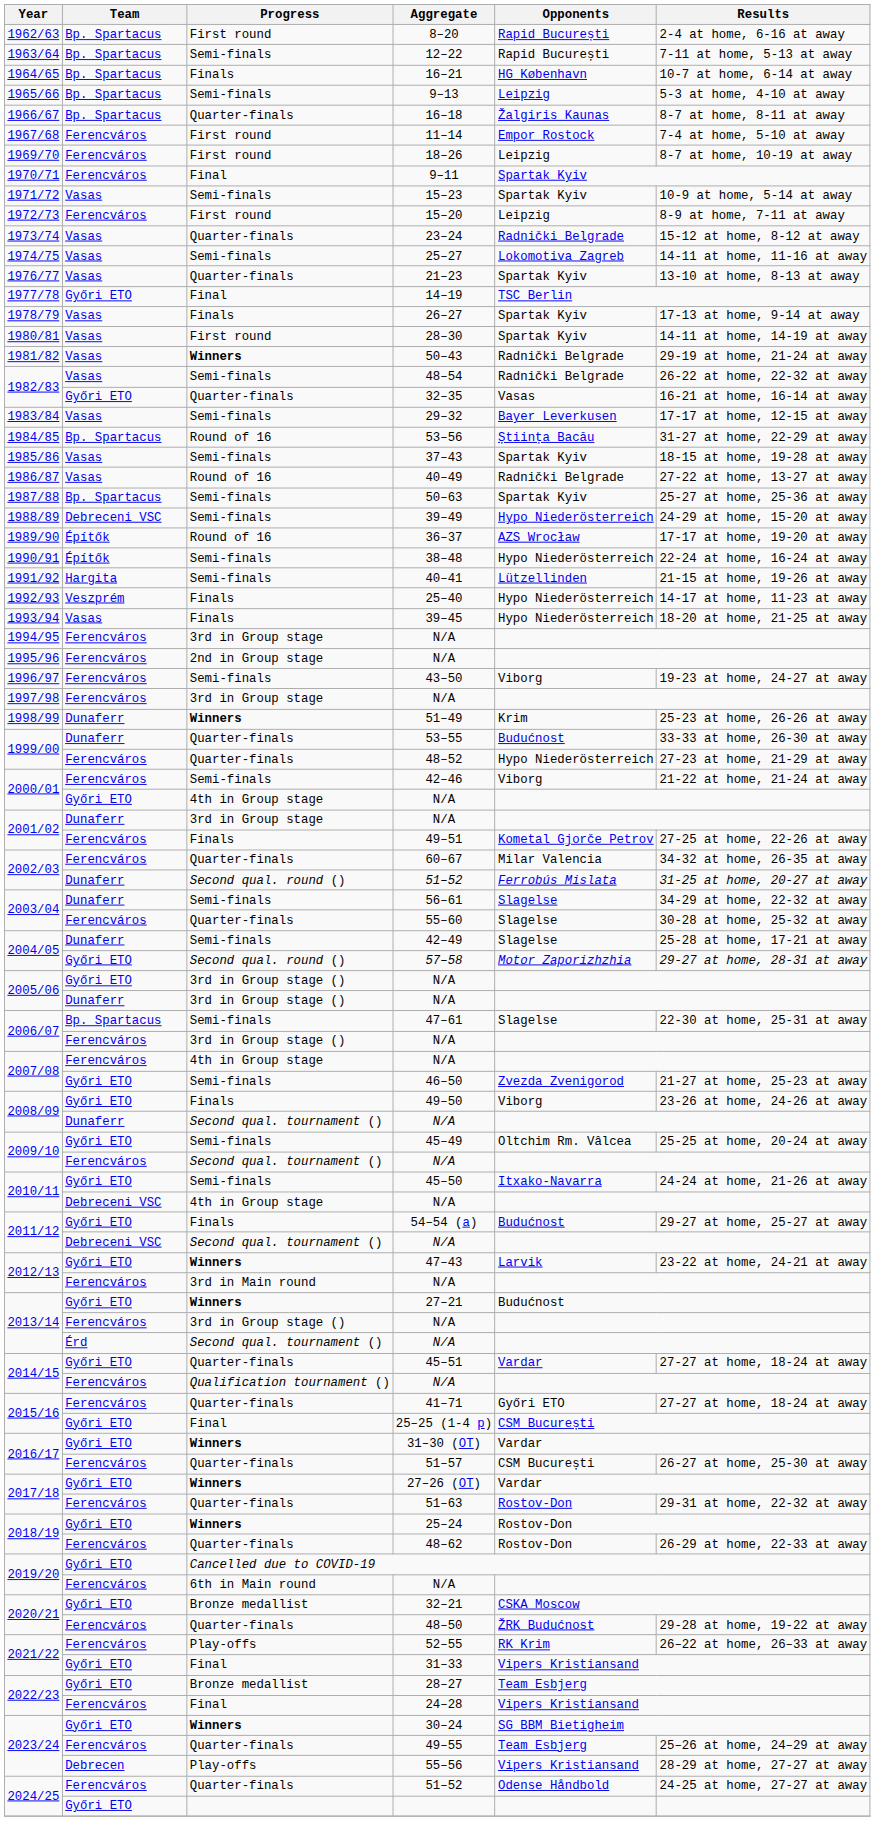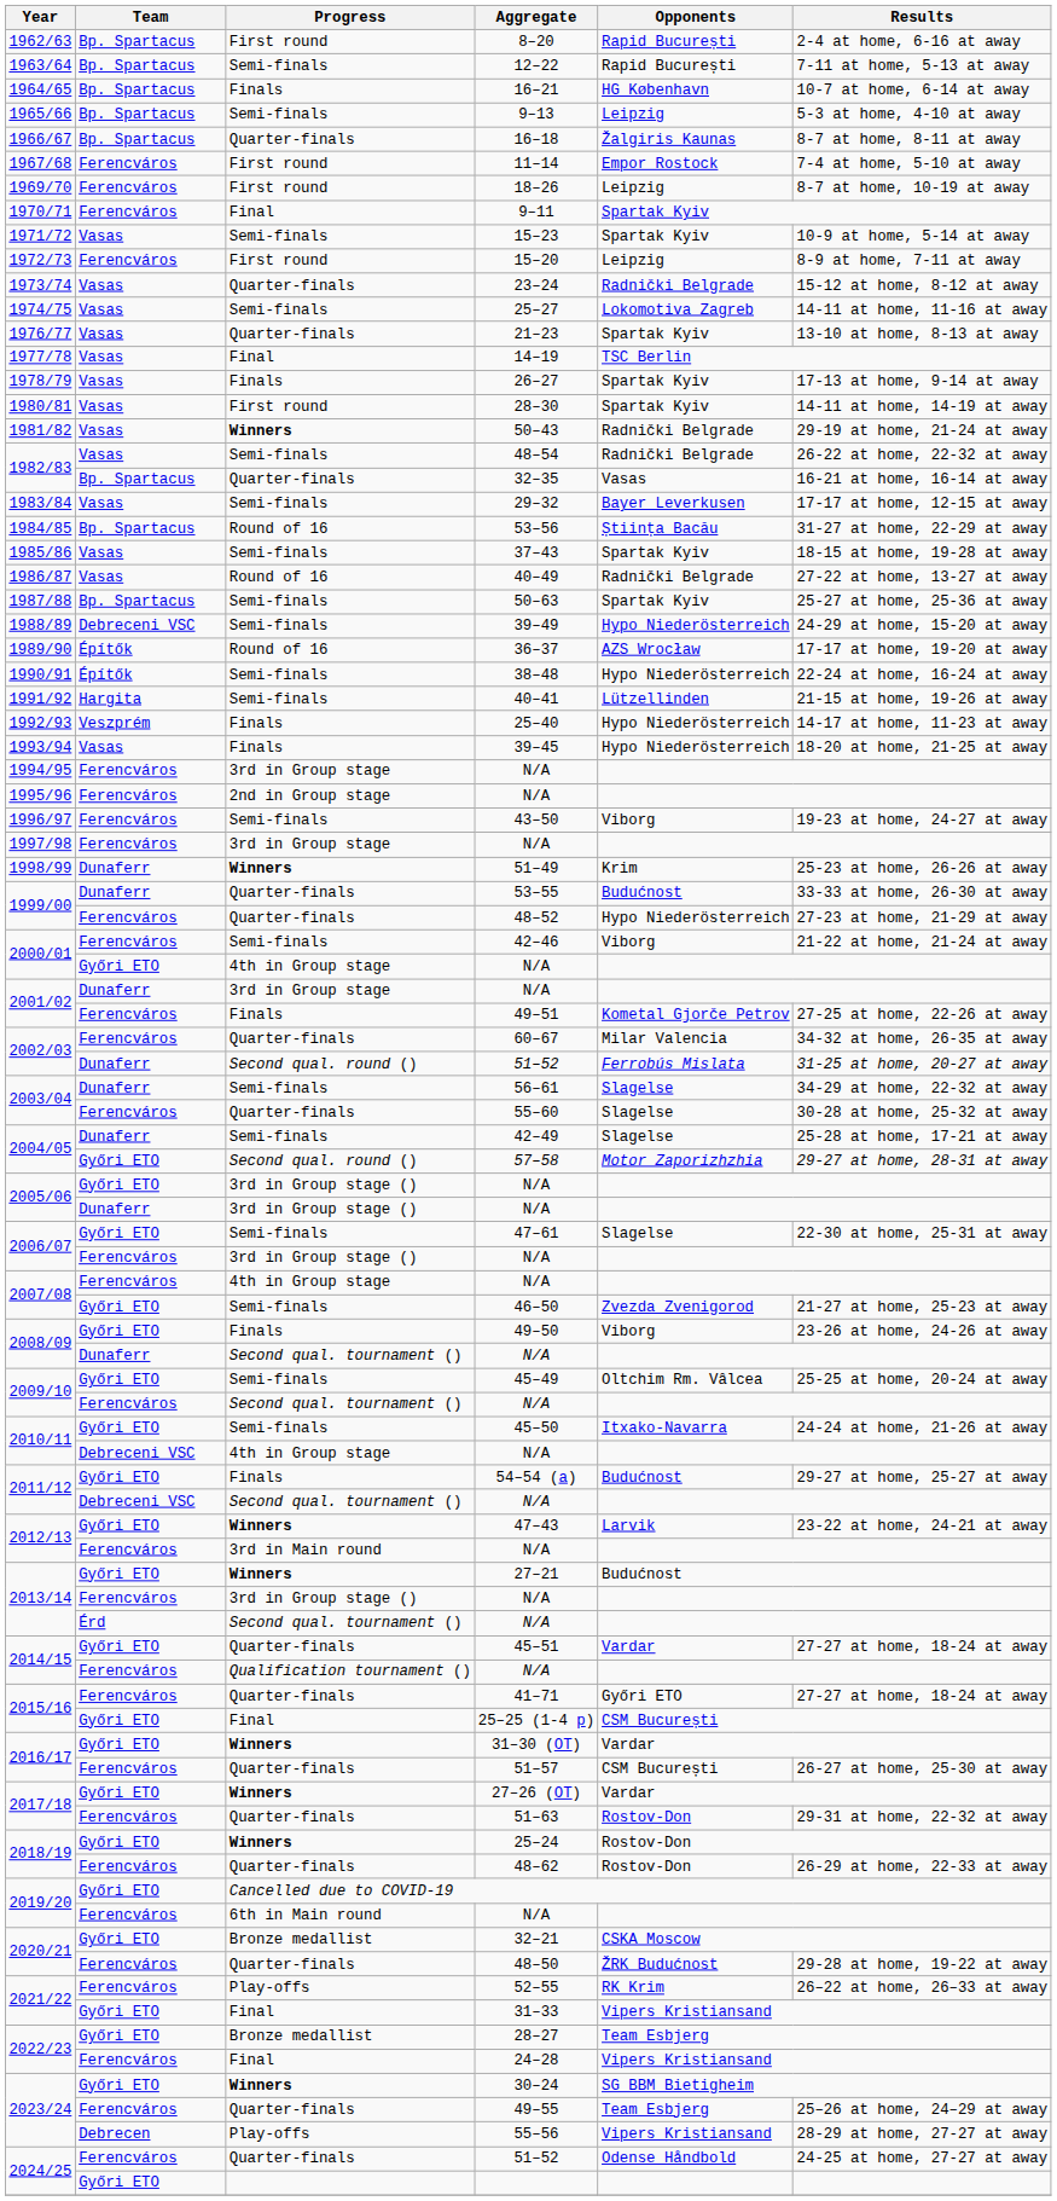14–19 | Team: Győri ETO -> Vasas
32–35 | Team: Győri ETO -> Bp. Spartacus
47–61 | Team: Bp. Spartacus -> Győri ETO
